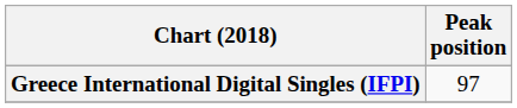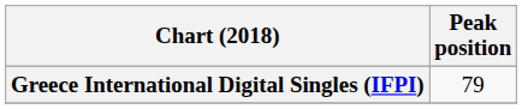Greece International Digital Singles (IFPI) | Peak position: 97 -> 79
